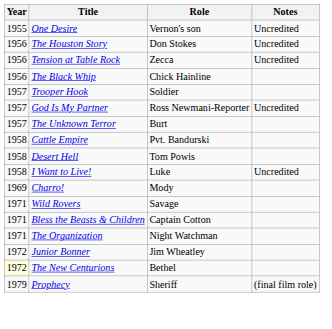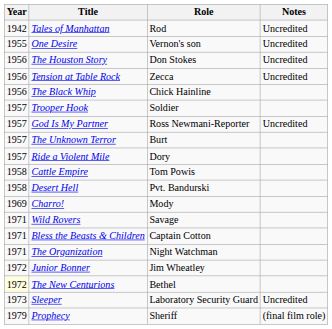+ row: 1942 | Tales of Manhattan | Rod | Uncredited
+ row: 1957 | Ride a Violent Mile | Dory
Cattle Empire | Role: Pvt. Bandurski -> Tom Powis
Desert Hell | Role: Tom Powis -> Pvt. Bandurski
- row: 1958 | I Want to Live! | Luke | Uncredited
+ row: 1973 | Sleeper | Laboratory Security Guard | Uncredited
